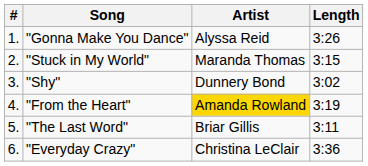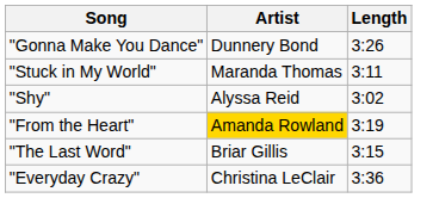- column: # | 1. | 2. | 3. | 4. | 5. | 6.
"Gonna Make You Dance" | Artist: Alyssa Reid -> Dunnery Bond
"Stuck in My World" | Length: 3:15 -> 3:11
"Shy" | Artist: Dunnery Bond -> Alyssa Reid
"The Last Word" | Length: 3:11 -> 3:15
